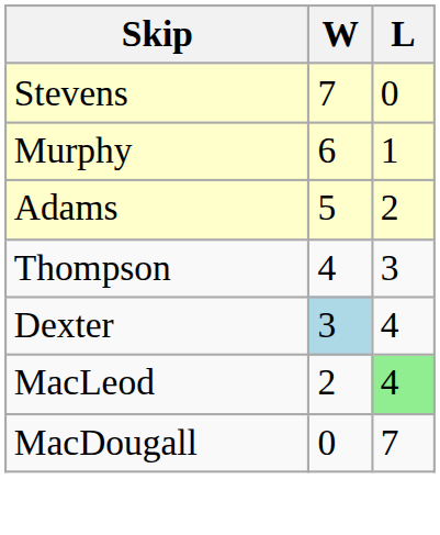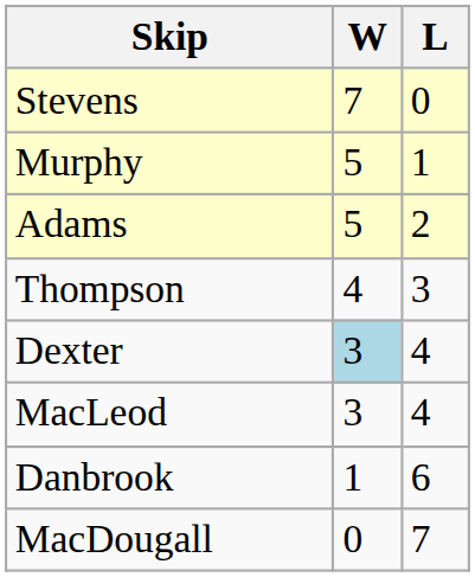Murphy | W: 6 -> 5
MacLeod | W: 2 -> 3
MacLeod | L: lightgreen background -> no background
+ row: Danbrook | 1 | 6
